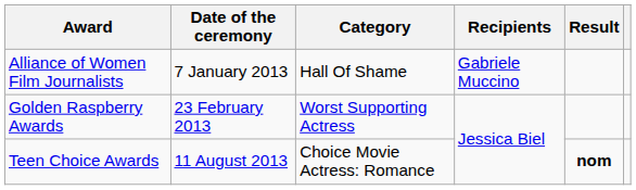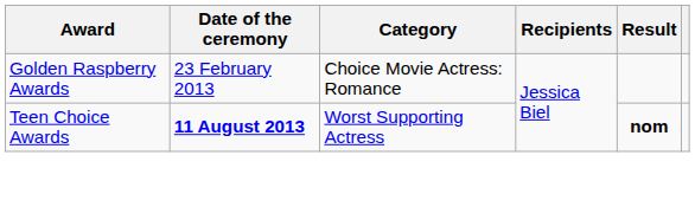- row: Alliance of Women Film Journalists | 7 January 2013 | Hall Of Shame | Gabriele Muccino
Golden Raspberry Awards | Category: Worst Supporting Actress -> Choice Movie Actress: Romance
Teen Choice Awards | Date of the ceremony: normal -> bold
Teen Choice Awards | Category: Choice Movie Actress: Romance -> Worst Supporting Actress
